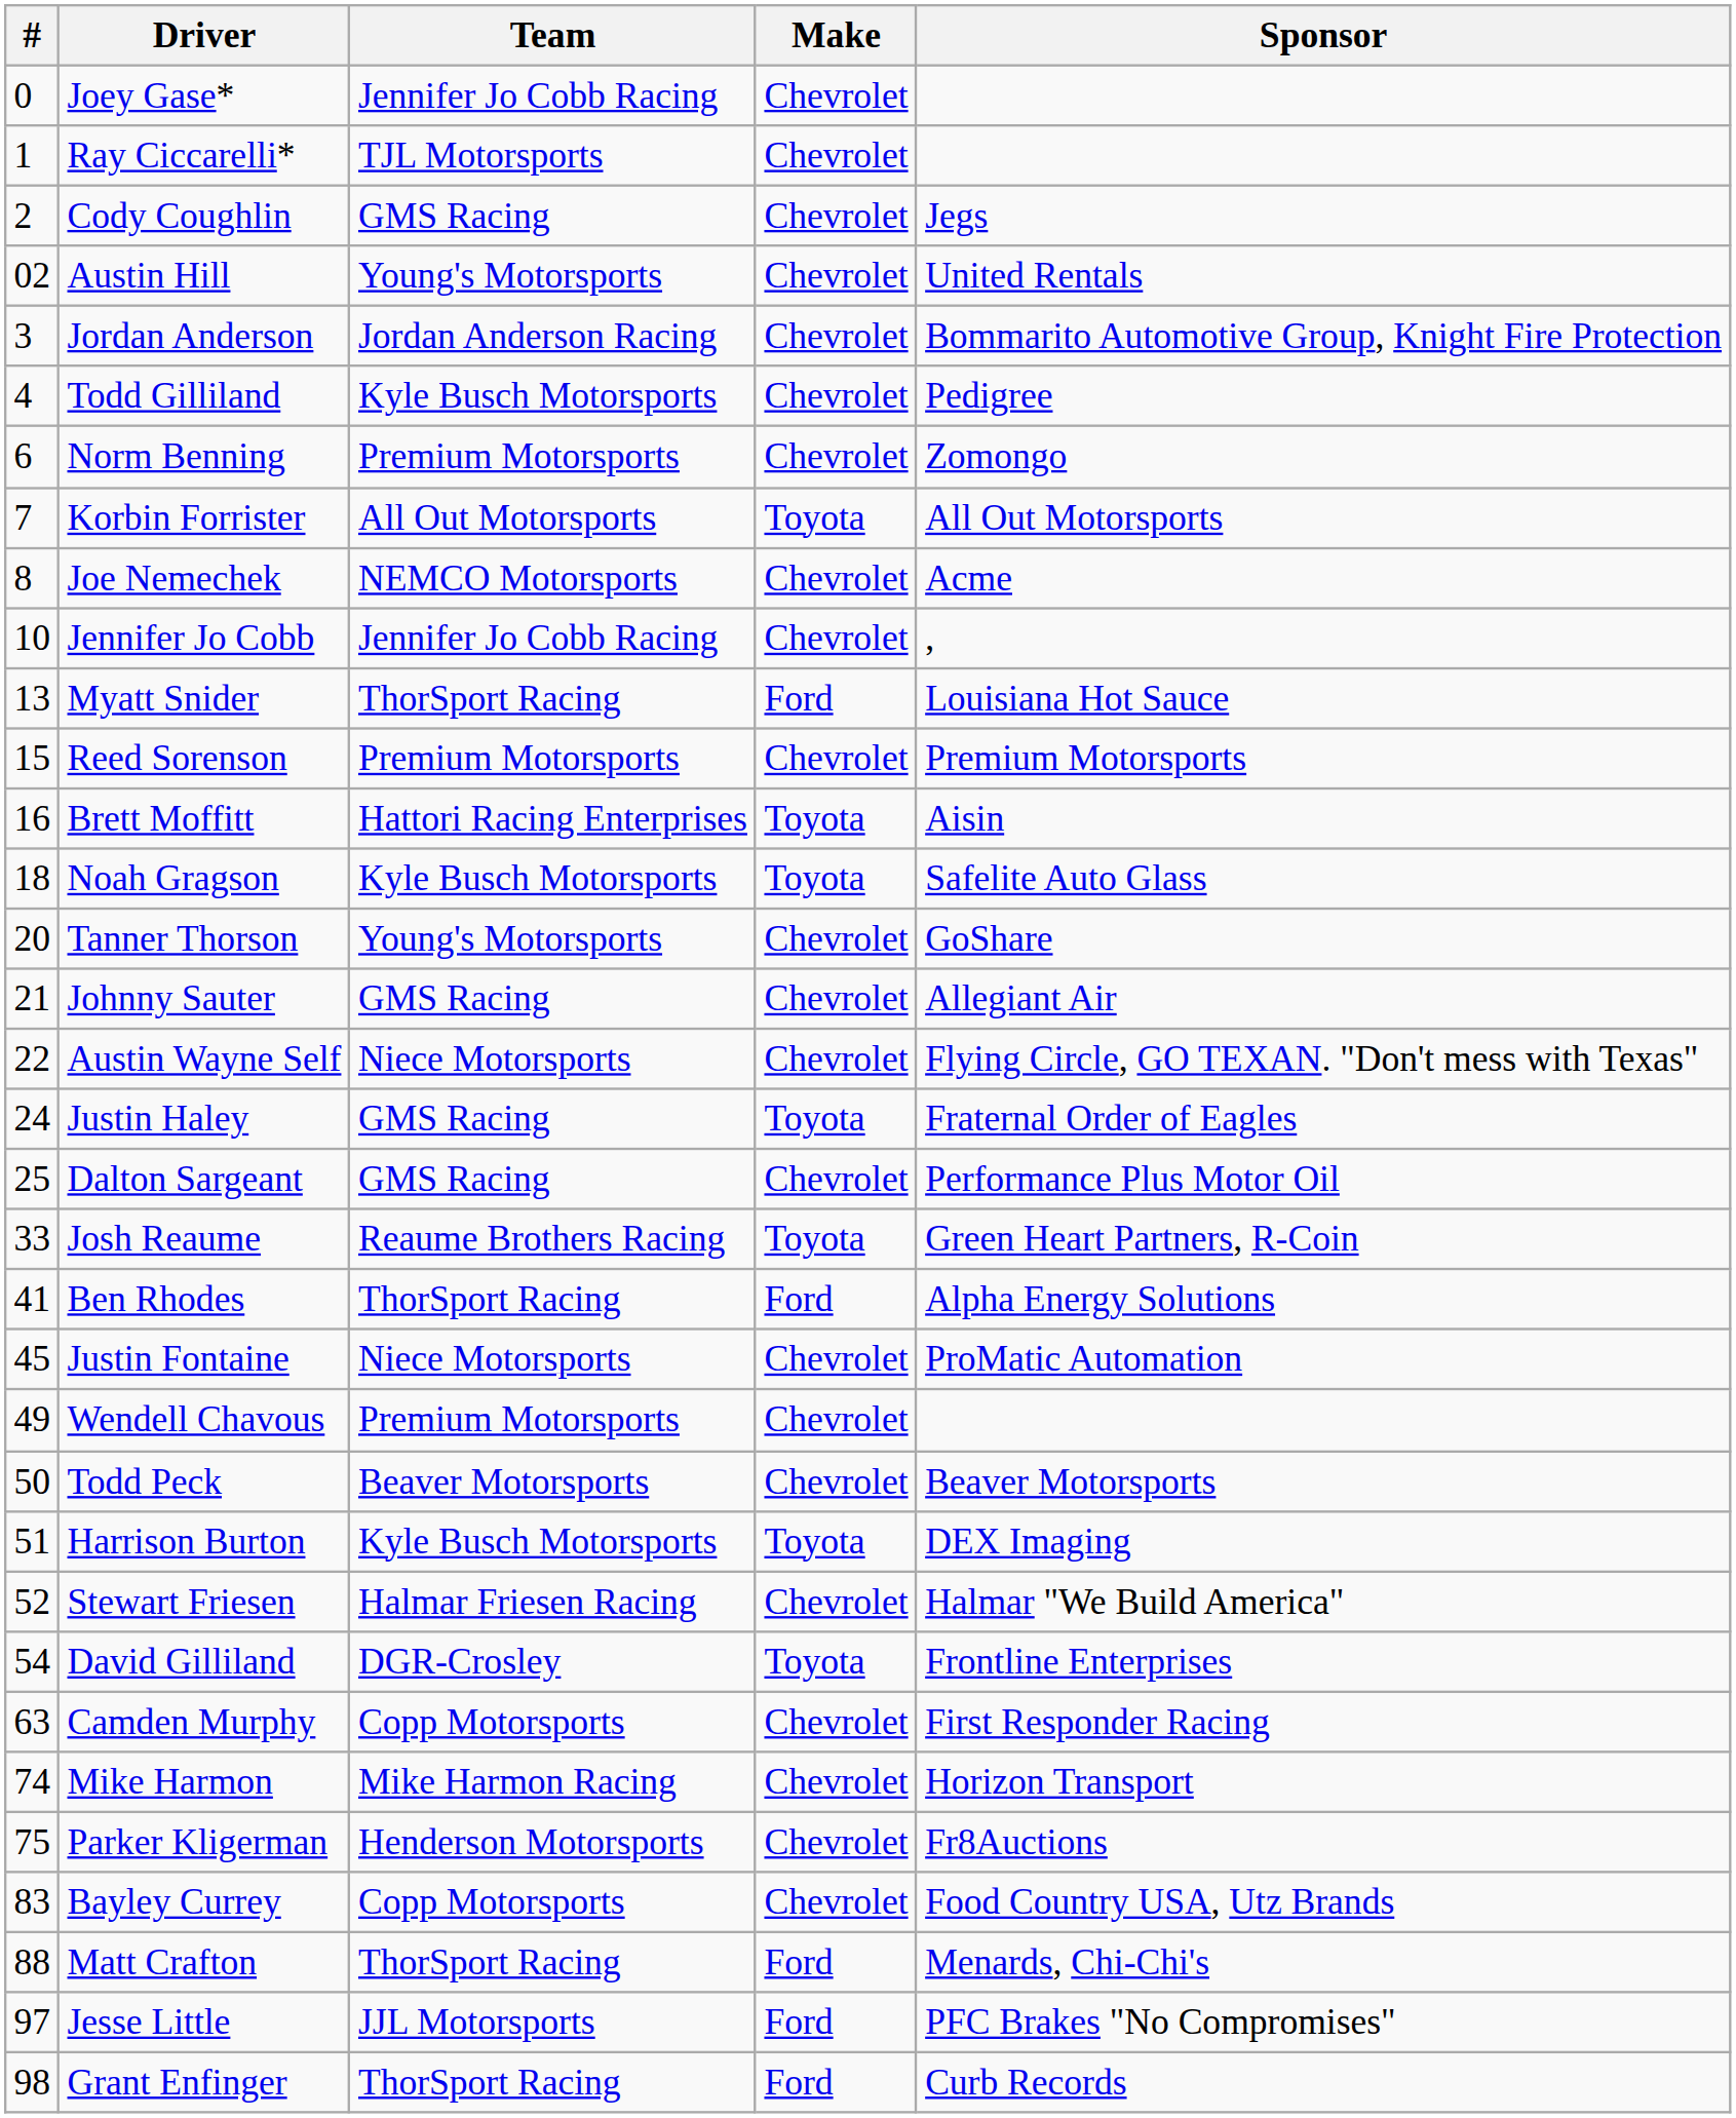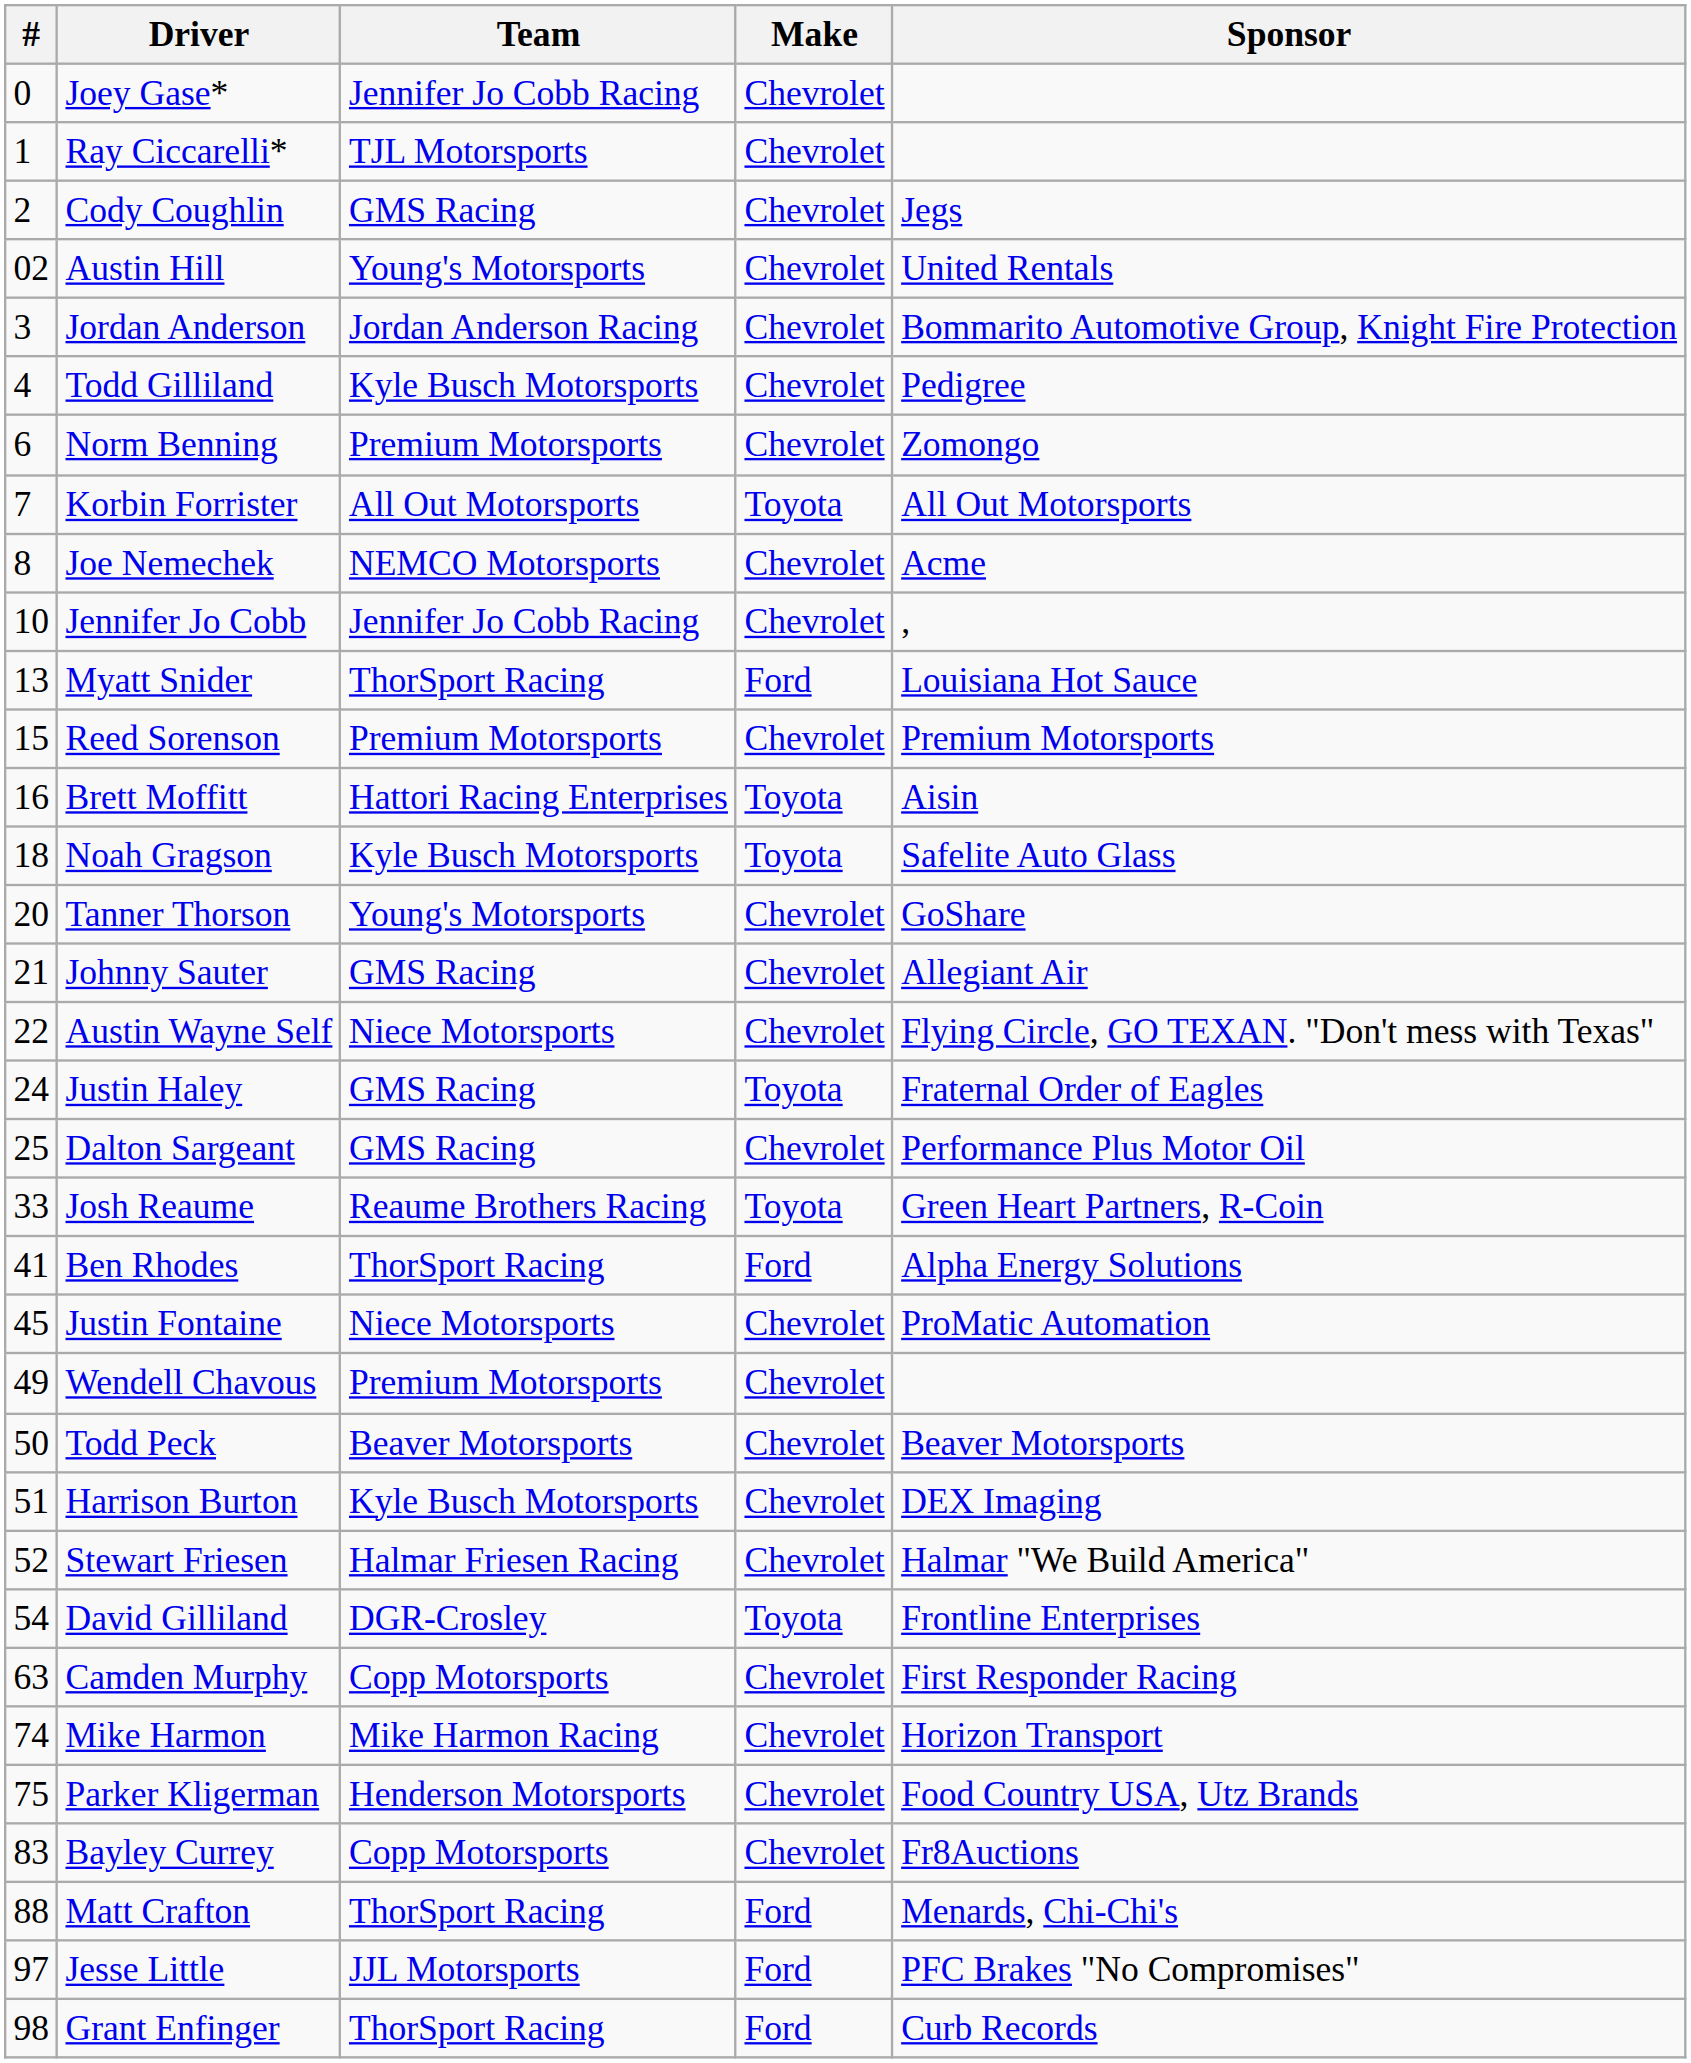Harrison Burton | Make: Toyota -> Chevrolet
Parker Kligerman | Sponsor: Fr8Auctions -> Food Country USA, Utz Brands
Bayley Currey | Sponsor: Food Country USA, Utz Brands -> Fr8Auctions
